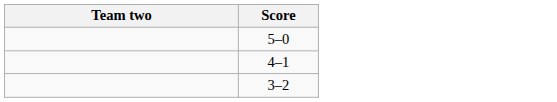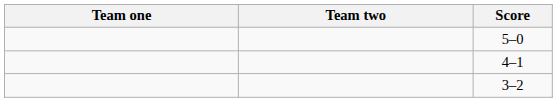+ column: Team one
